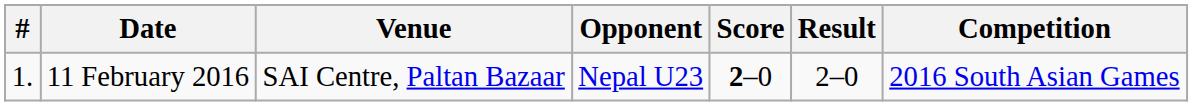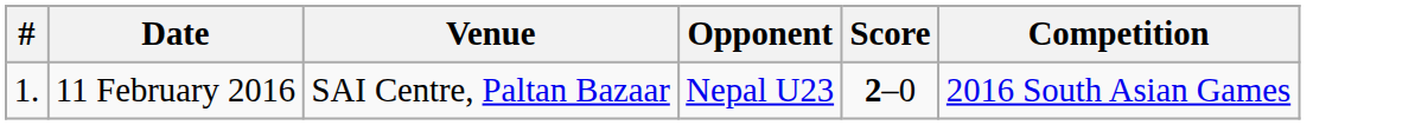- column: Result | 2–0
